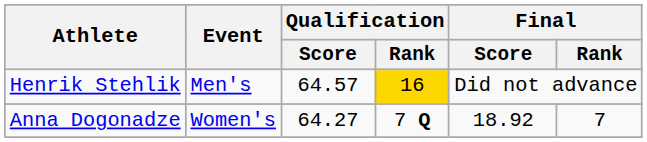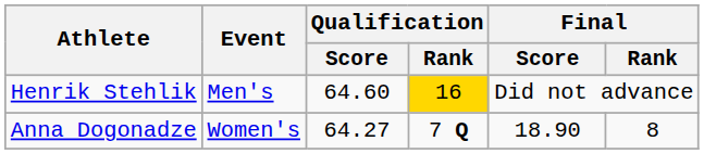Henrik Stehlik | Qualification / Score: 64.57 -> 64.60
Anna Dogonadze | Final / Score: 18.92 -> 18.90
Anna Dogonadze | Final / Rank: 7 -> 8
